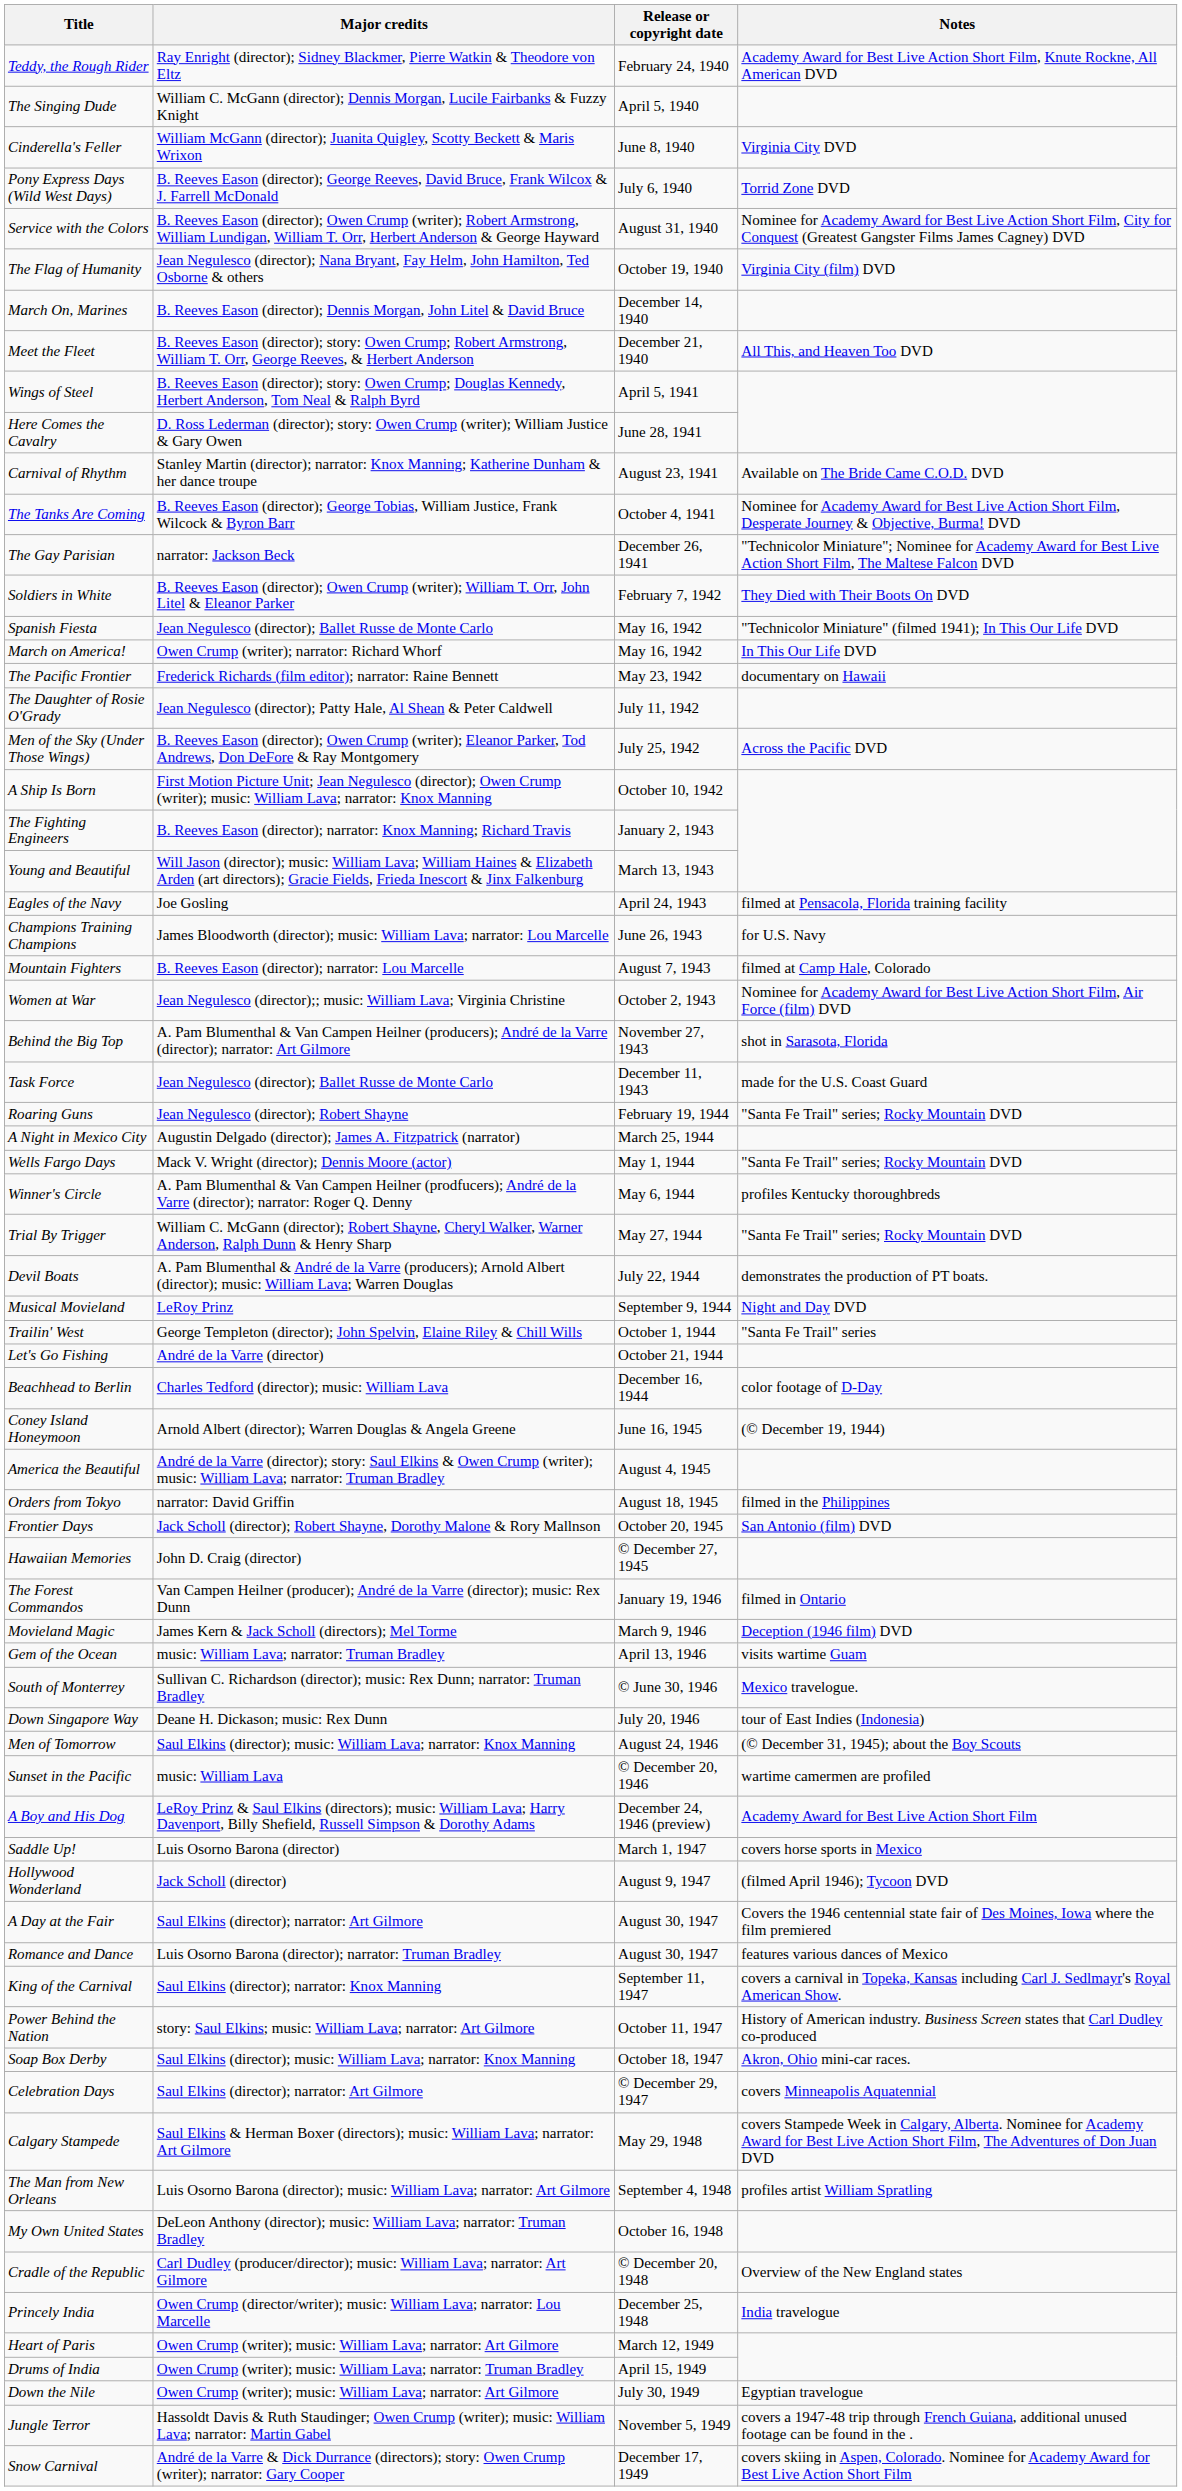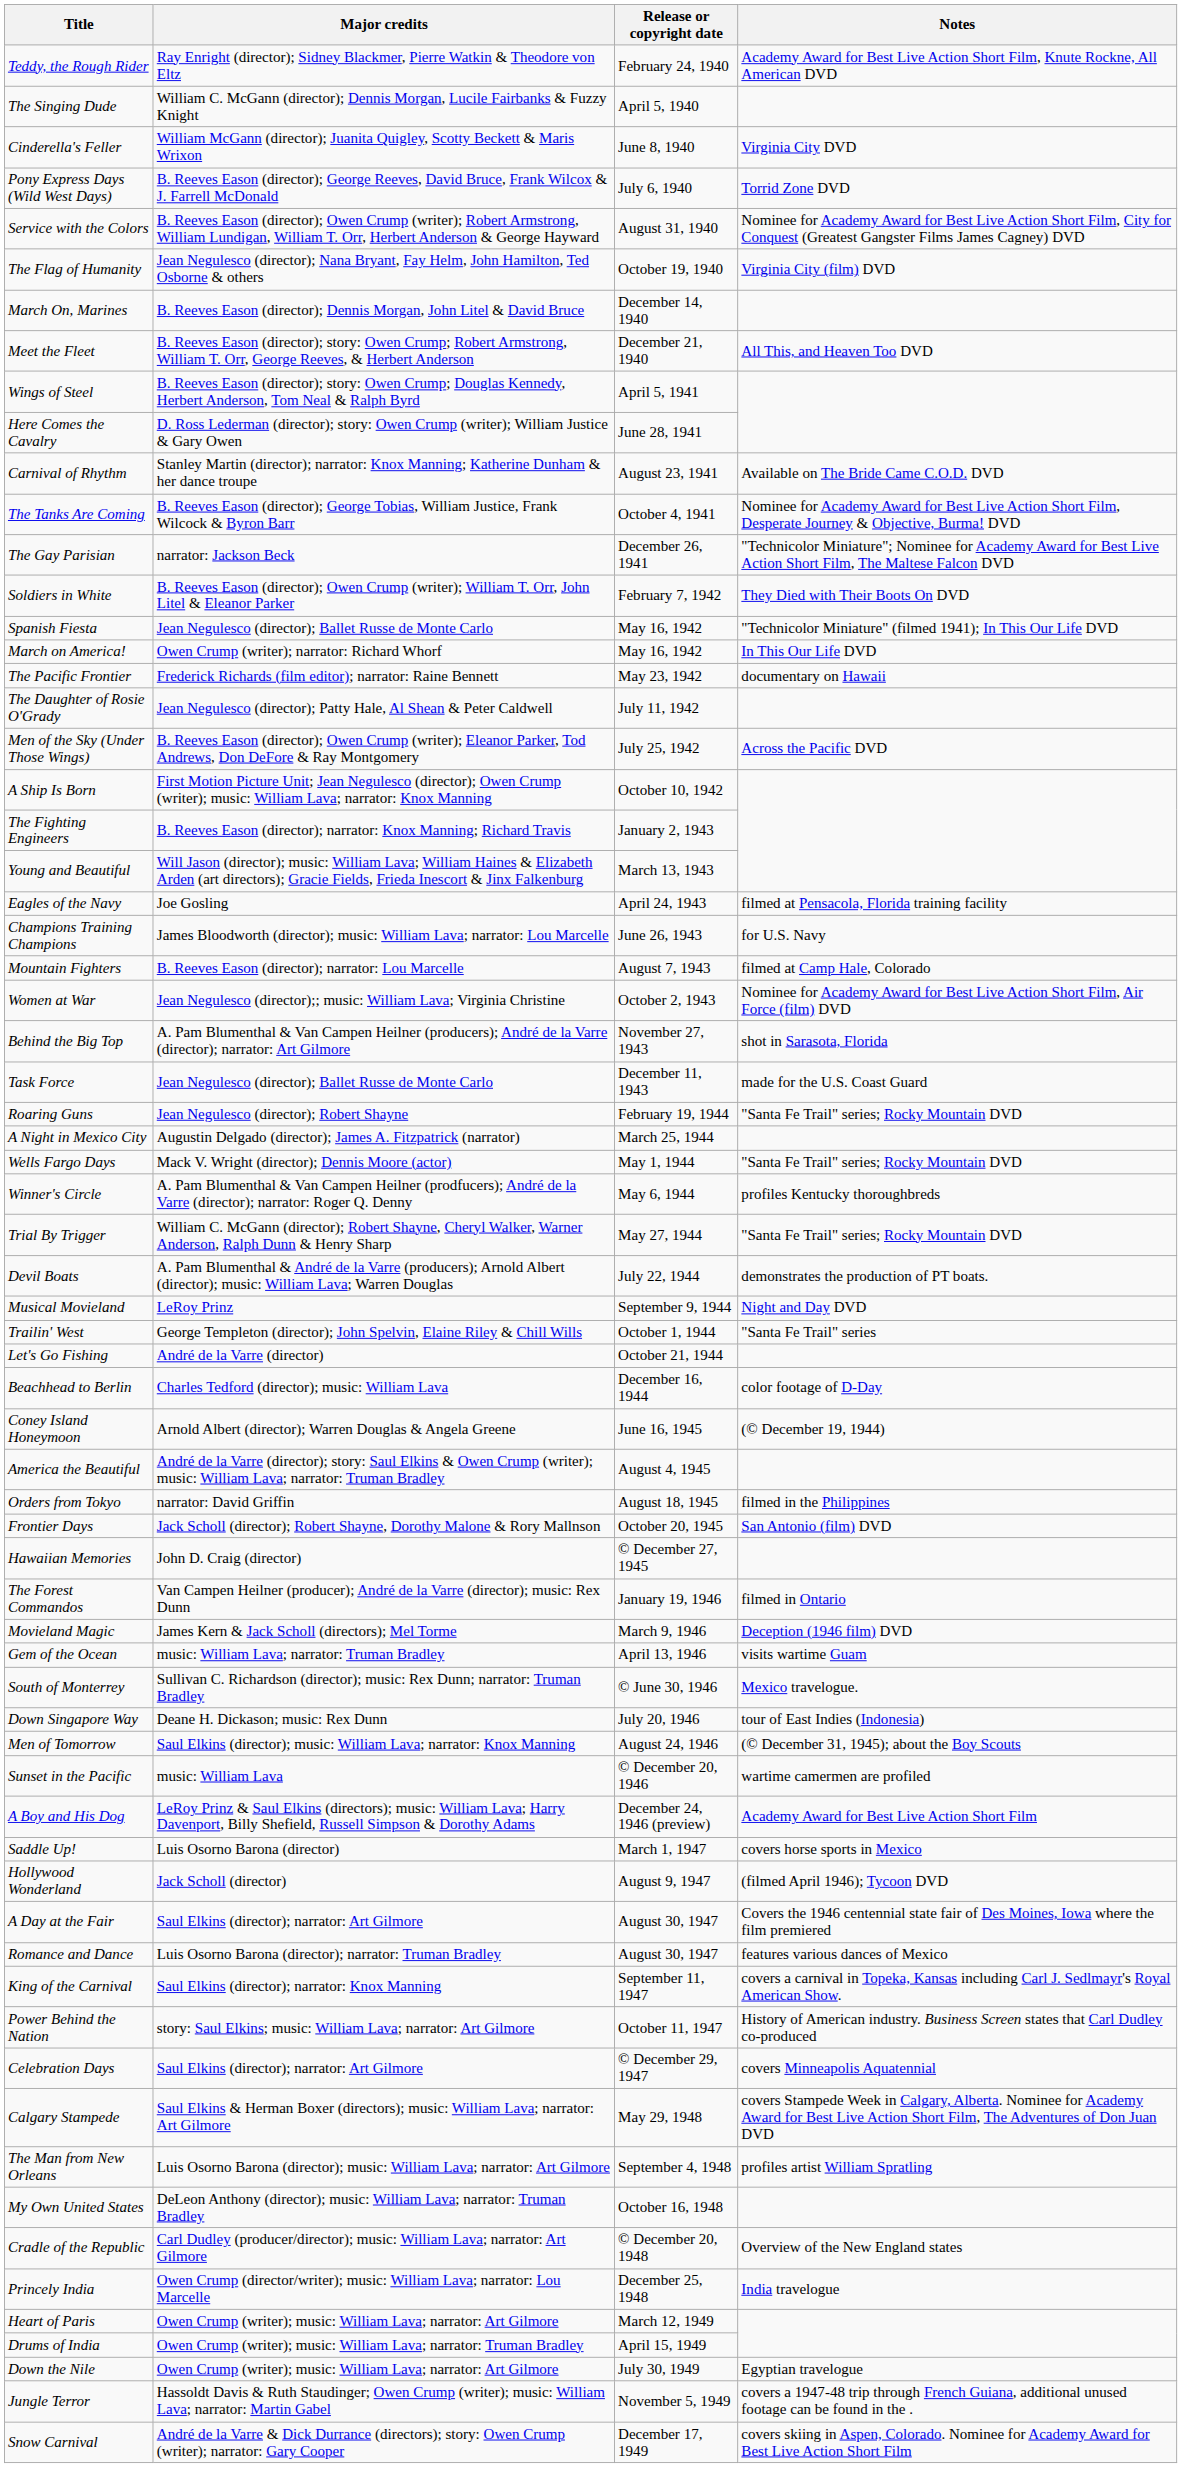- row: Soap Box Derby | Saul Elkins (director); music: William Lava; narrator: Knox Manning | October 18, 1947 | Akron, Ohio mini-car races.
